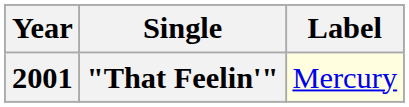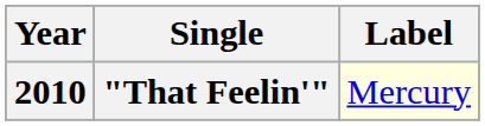"That Feelin'" | Year: 2001 -> 2010
